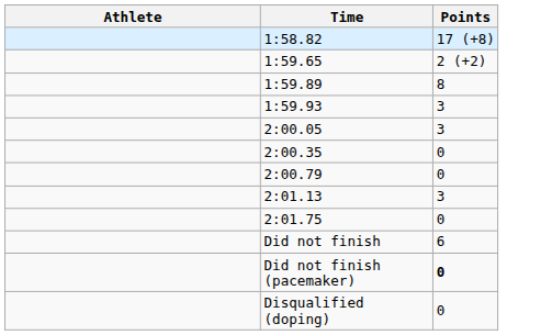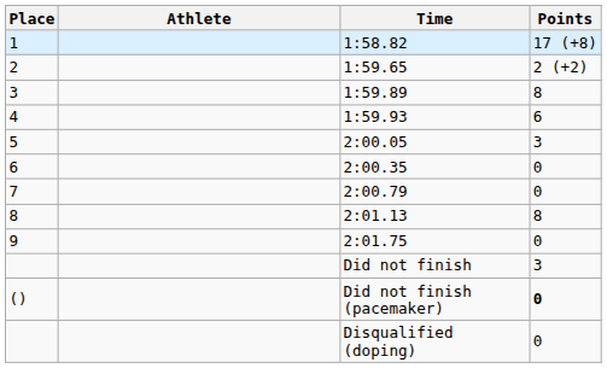+ column: Place | 1 | 2 | 3 | 4 | 5 | 6 | 7 | 8 | 9 | ()
1:59.93 | Points: 3 -> 6
2:01.13 | Points: 3 -> 8
Did not finish | Points: 6 -> 3
